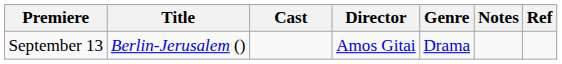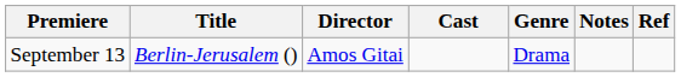columns swapped: Director <-> Cast
